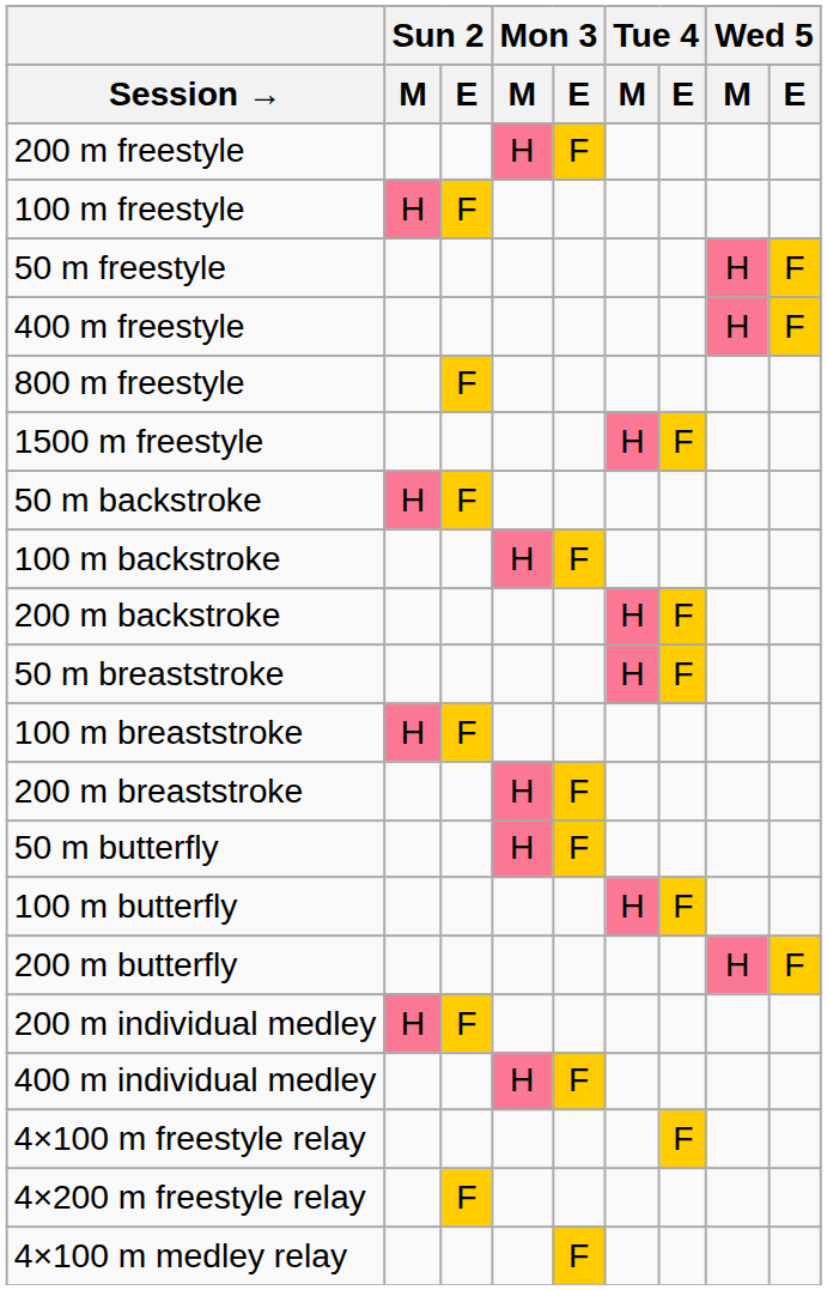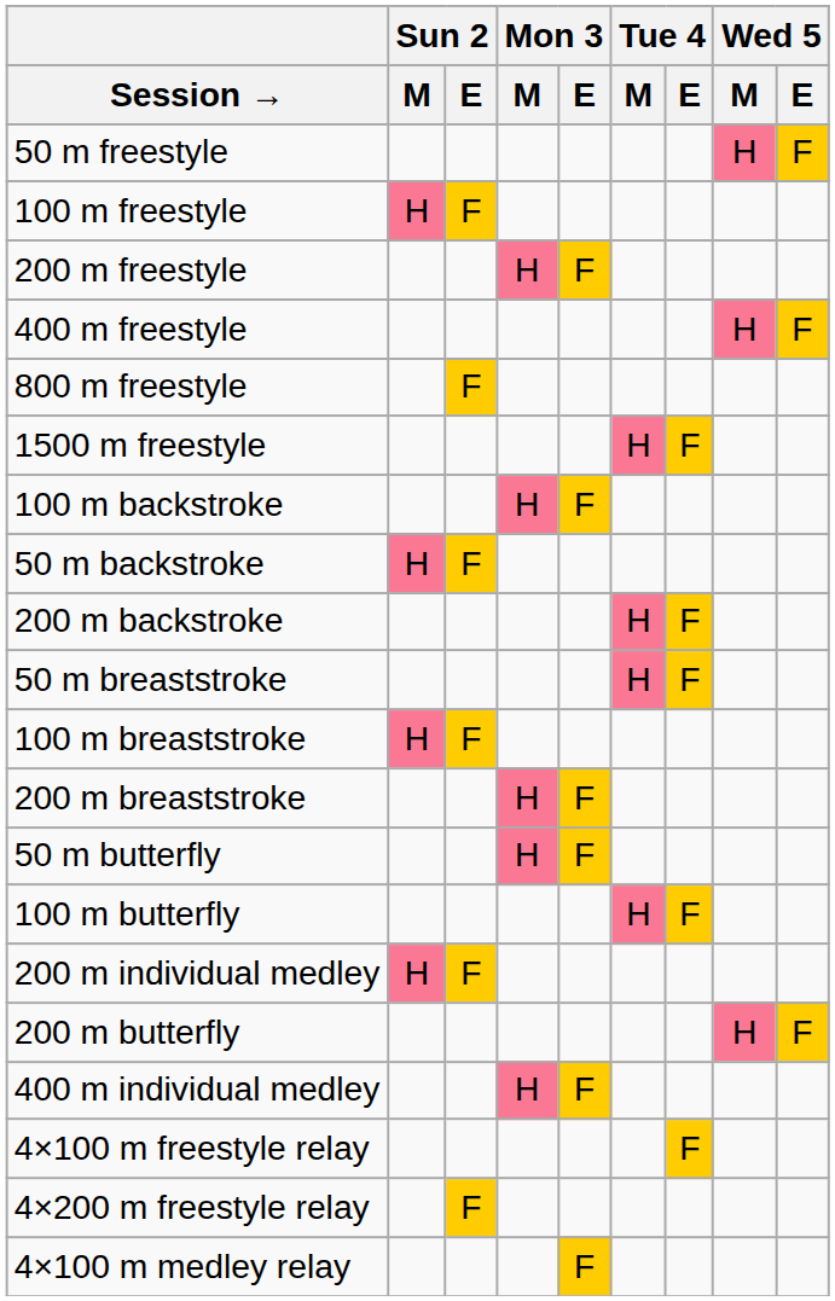rows swapped: 50 m freestyle <-> 200 m freestyle
rows swapped: 50 m backstroke <-> 100 m backstroke
rows swapped: 200 m butterfly <-> 200 m individual medley
